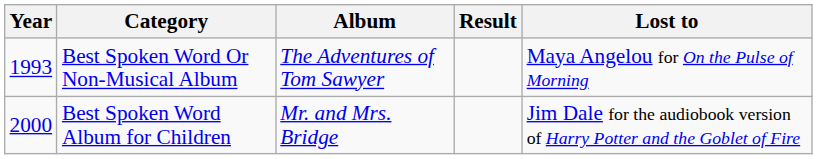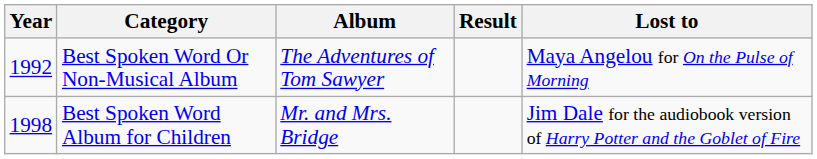Best Spoken Word Or Non-Musical Album | Year: 1993 -> 1992
Best Spoken Word Album for Children | Year: 2000 -> 1998
